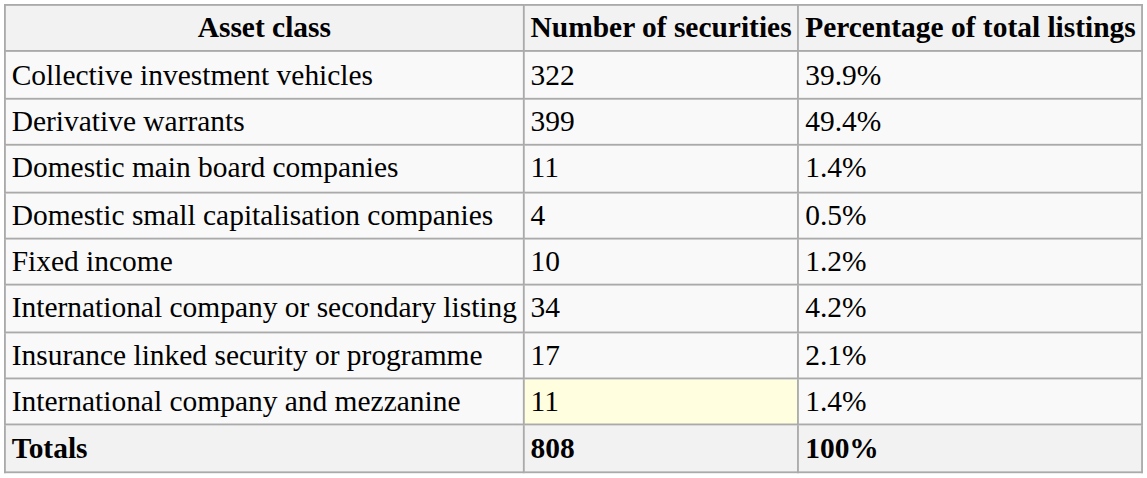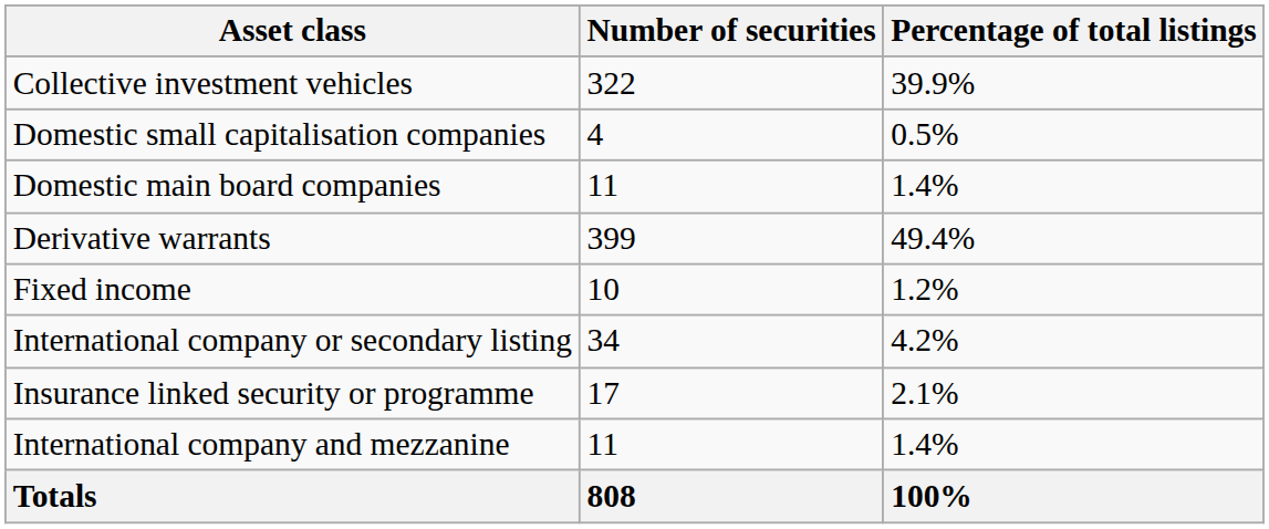rows swapped: Derivative warrants <-> Domestic small capitalisation companies
International company and mezzanine | Number of securities: lightyellow background -> no background
